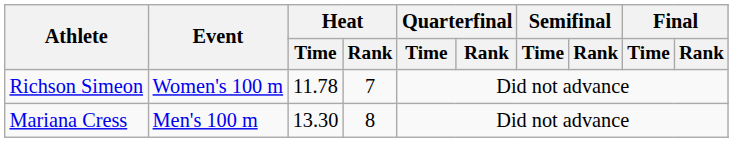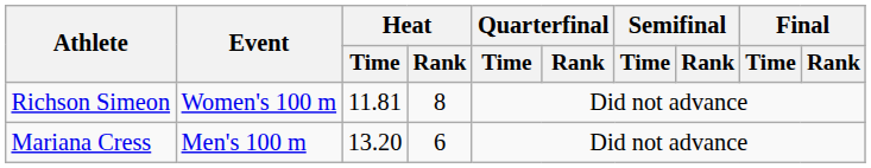Richson Simeon | Heat / Time: 11.78 -> 11.81
Richson Simeon | Heat / Rank: 7 -> 8
Mariana Cress | Heat / Time: 13.30 -> 13.20
Mariana Cress | Heat / Rank: 8 -> 6
